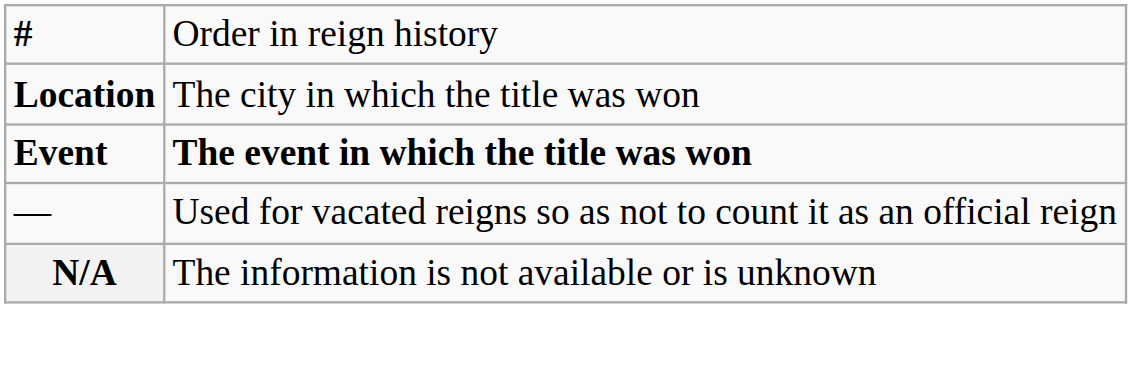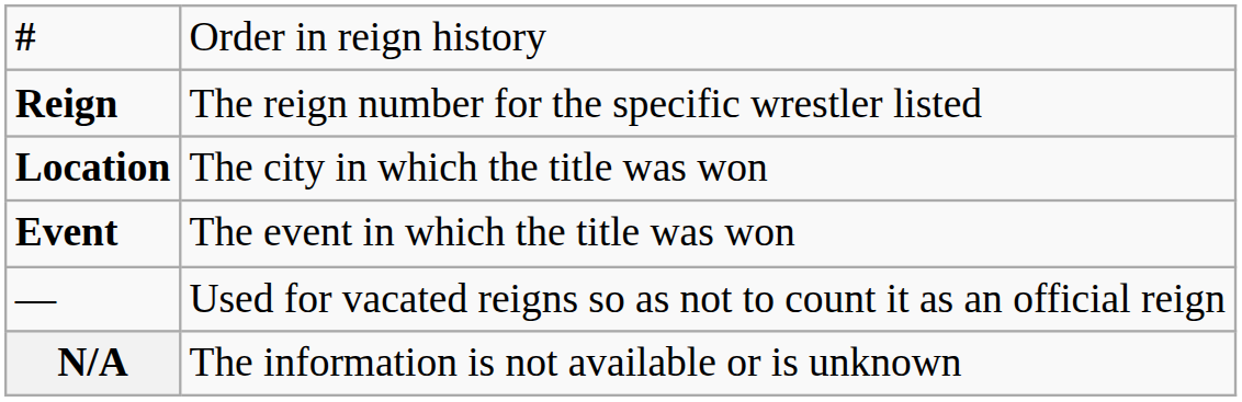+ row: Reign | The reign number for the specific wrestler listed
Event | column 2: bold -> normal
